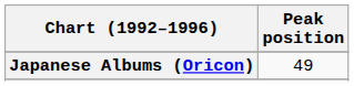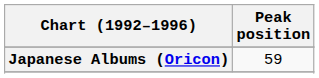Japanese Albums (Oricon) | Peak position: 49 -> 59
